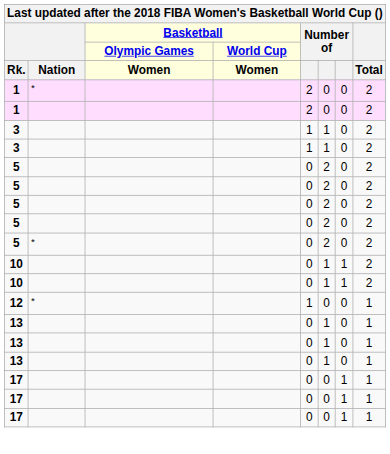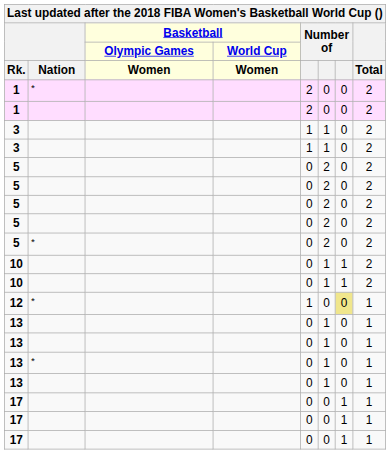12 | column 7: no background -> khaki background
+ row: 13 | * | 0 | 1 | 0 | 1
